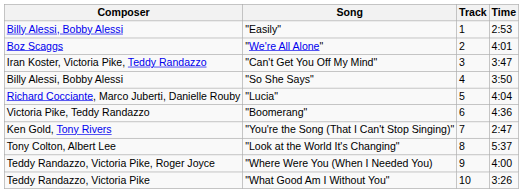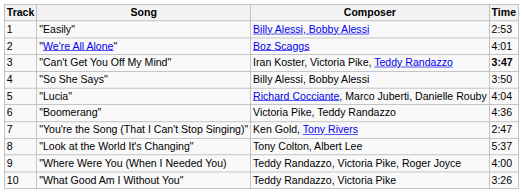columns swapped: Track <-> Composer
"Can't Get You Off My Mind" | Time: normal -> bold
